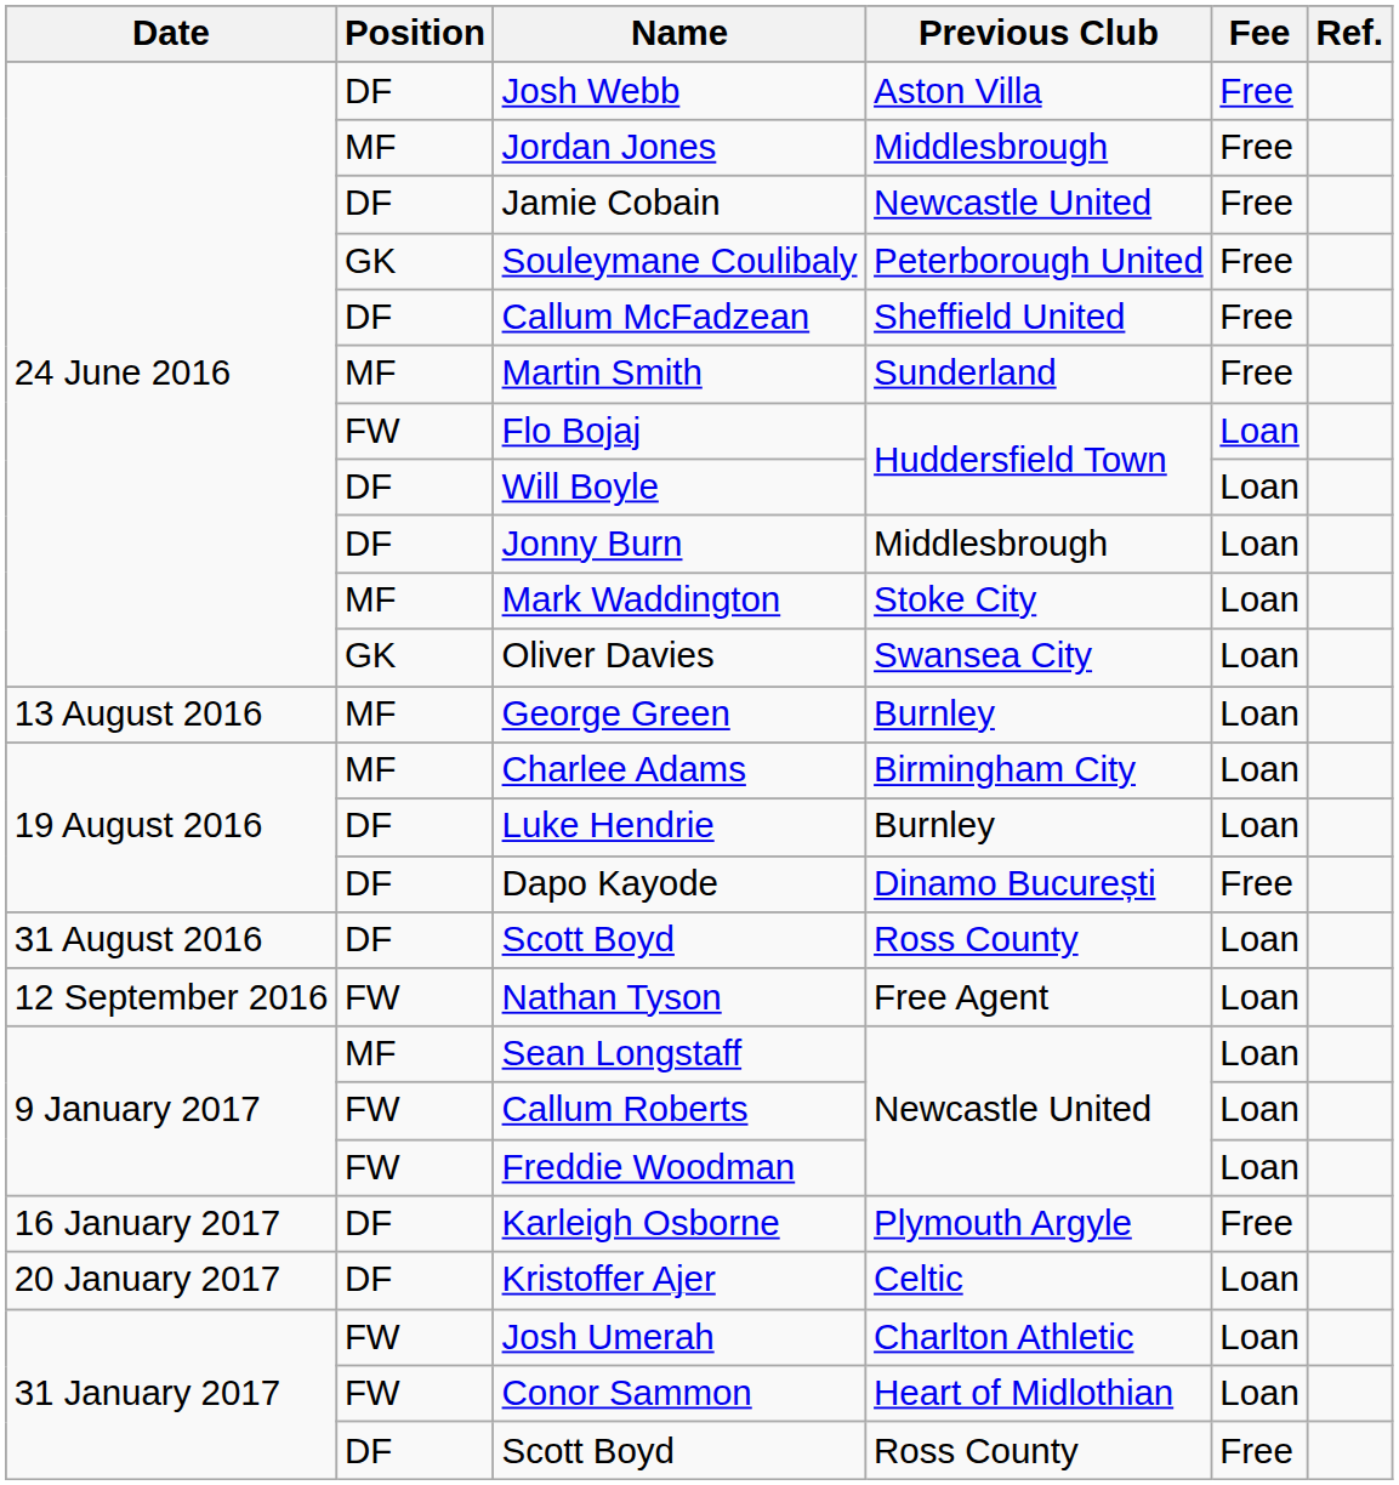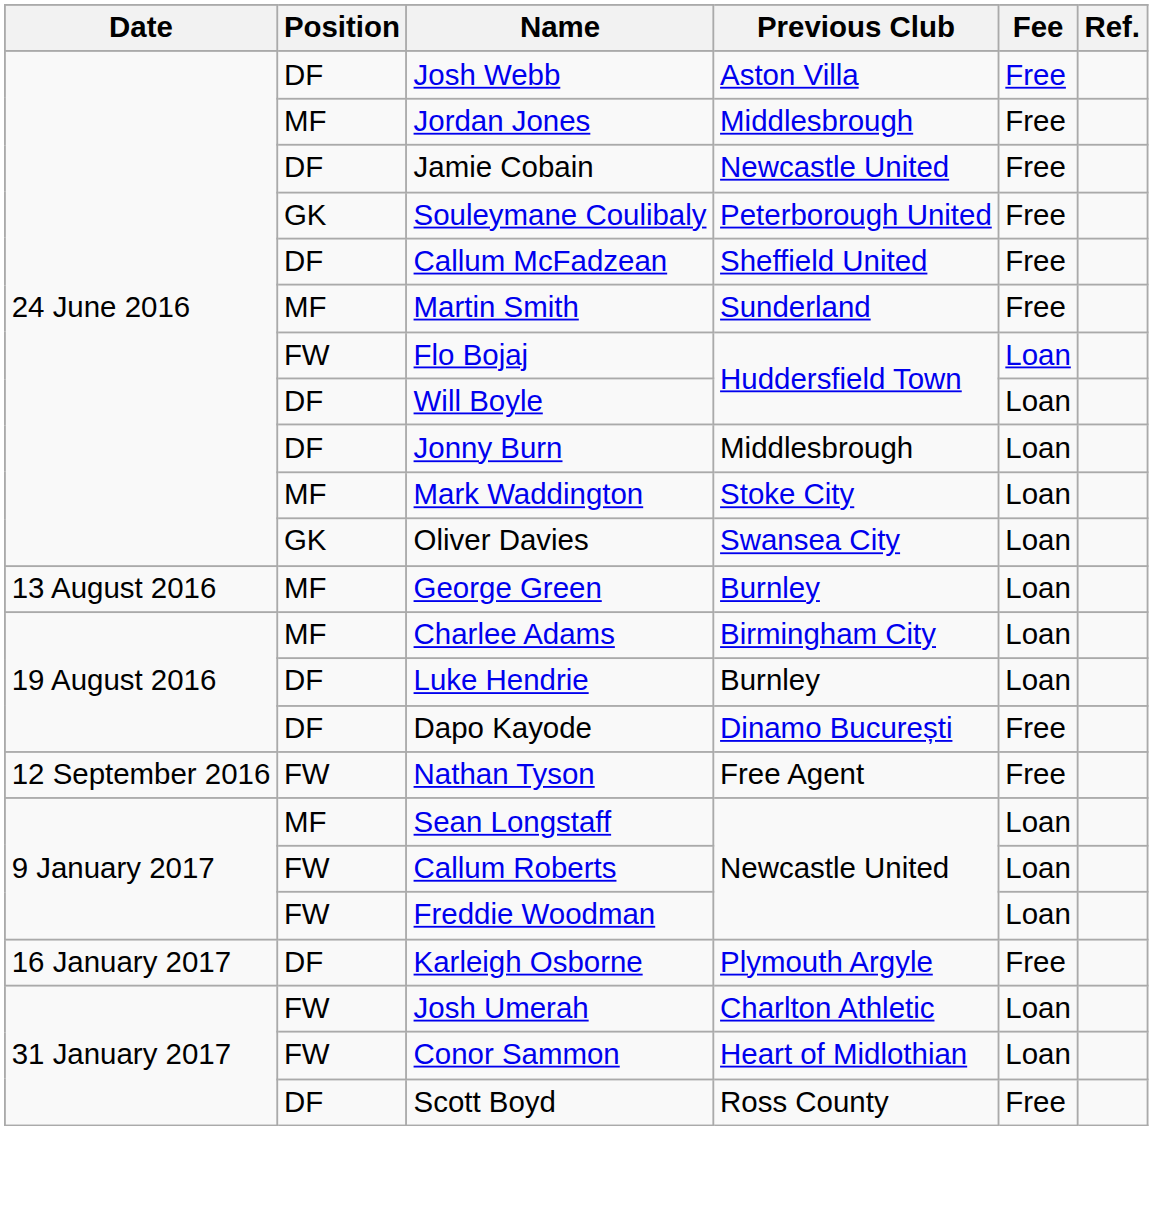- row: 31 August 2016 | DF | Scott Boyd | Ross County | Loan
Nathan Tyson | Fee: Loan -> Free
- row: 20 January 2017 | DF | Kristoffer Ajer | Celtic | Loan
